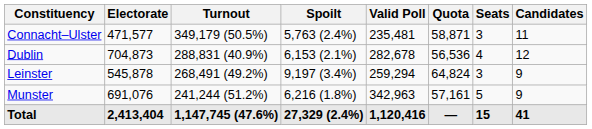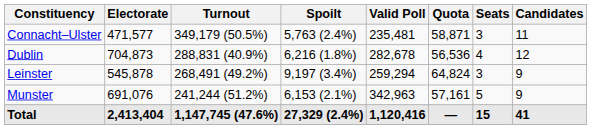Dublin | Spoilt: 6,153 (2.1%) -> 6,216 (1.8%)
Munster | Spoilt: 6,216 (1.8%) -> 6,153 (2.1%)
